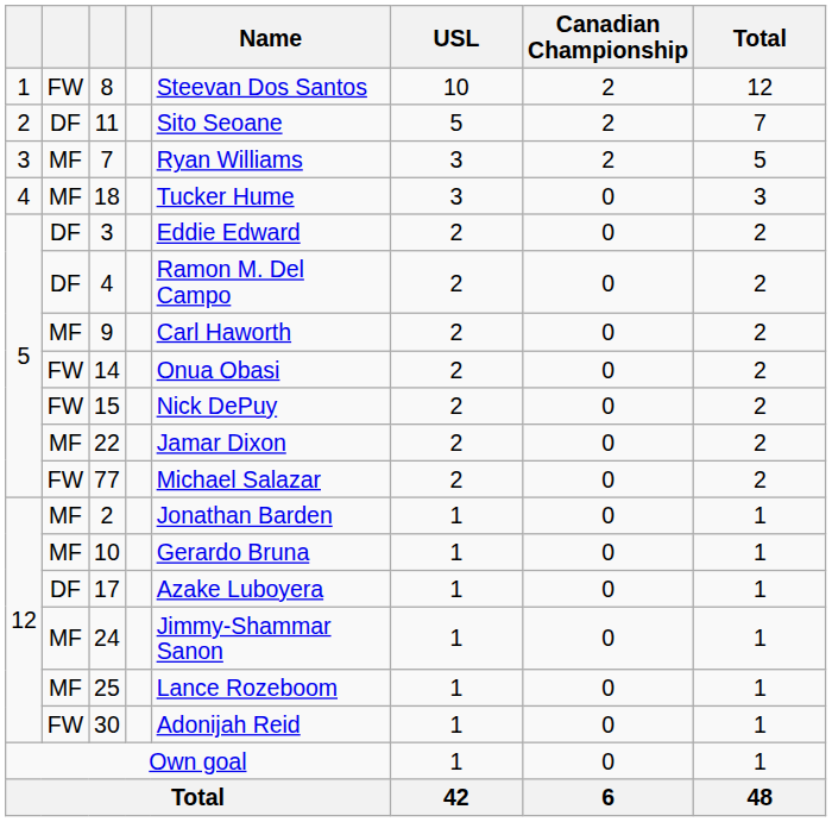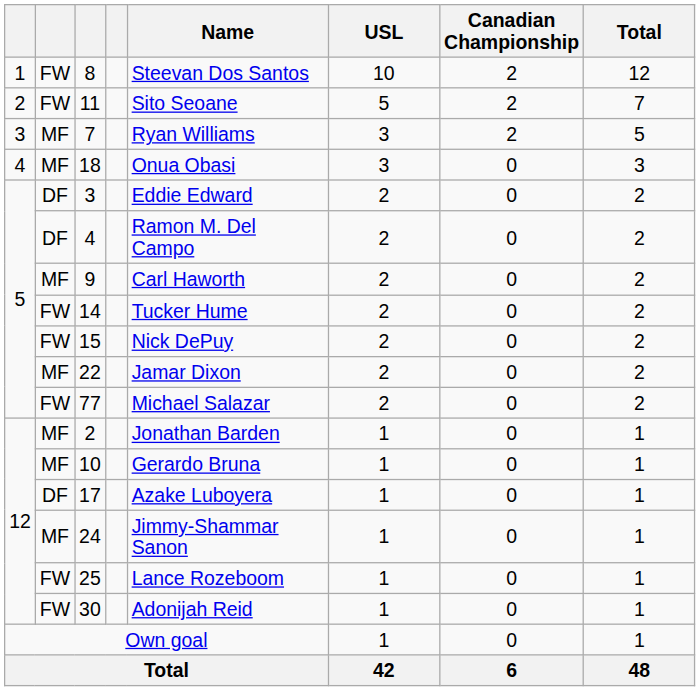11 | column 2: DF -> FW
18 | Name: Tucker Hume -> Onua Obasi
14 | Name: Onua Obasi -> Tucker Hume
25 | column 2: MF -> FW
